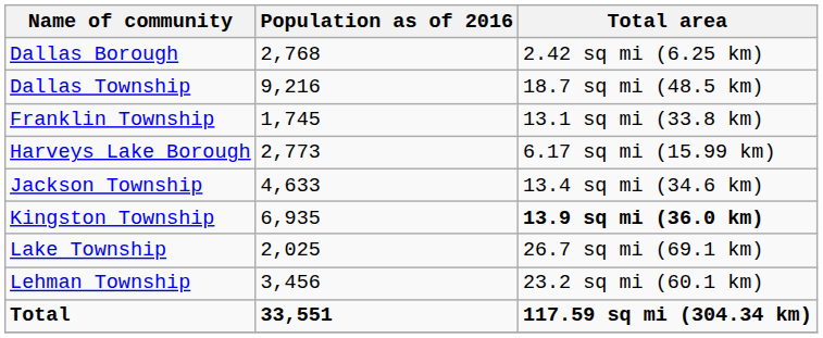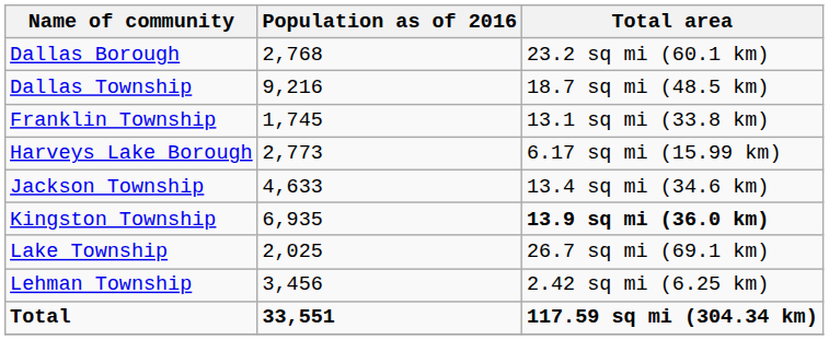Dallas Borough | Total area: 2.42 sq mi (6.25 km) -> 23.2 sq mi (60.1 km)
Lehman Township | Total area: 23.2 sq mi (60.1 km) -> 2.42 sq mi (6.25 km)
